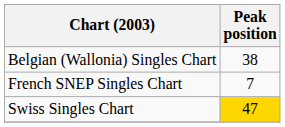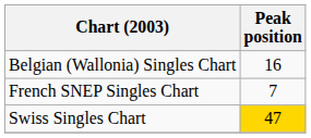Belgian (Wallonia) Singles Chart | Peak position: 38 -> 16
